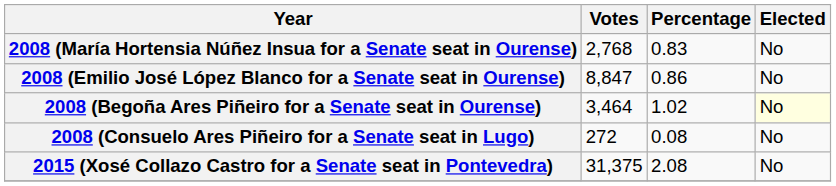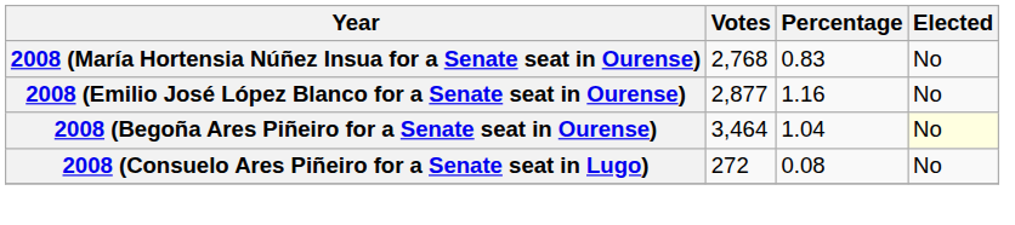2008 (Emilio José López Blanco for a Senate seat in Ourense) | Votes: 8,847 -> 2,877
2008 (Emilio José López Blanco for a Senate seat in Ourense) | Percentage: 0.86 -> 1.16
2008 (Begoña Ares Piñeiro for a Senate seat in Ourense) | Percentage: 1.02 -> 1.04
- row: 2015 (Xosé Collazo Castro for a Senate seat in Pontevedra) | 31,375 | 2.08 | No
